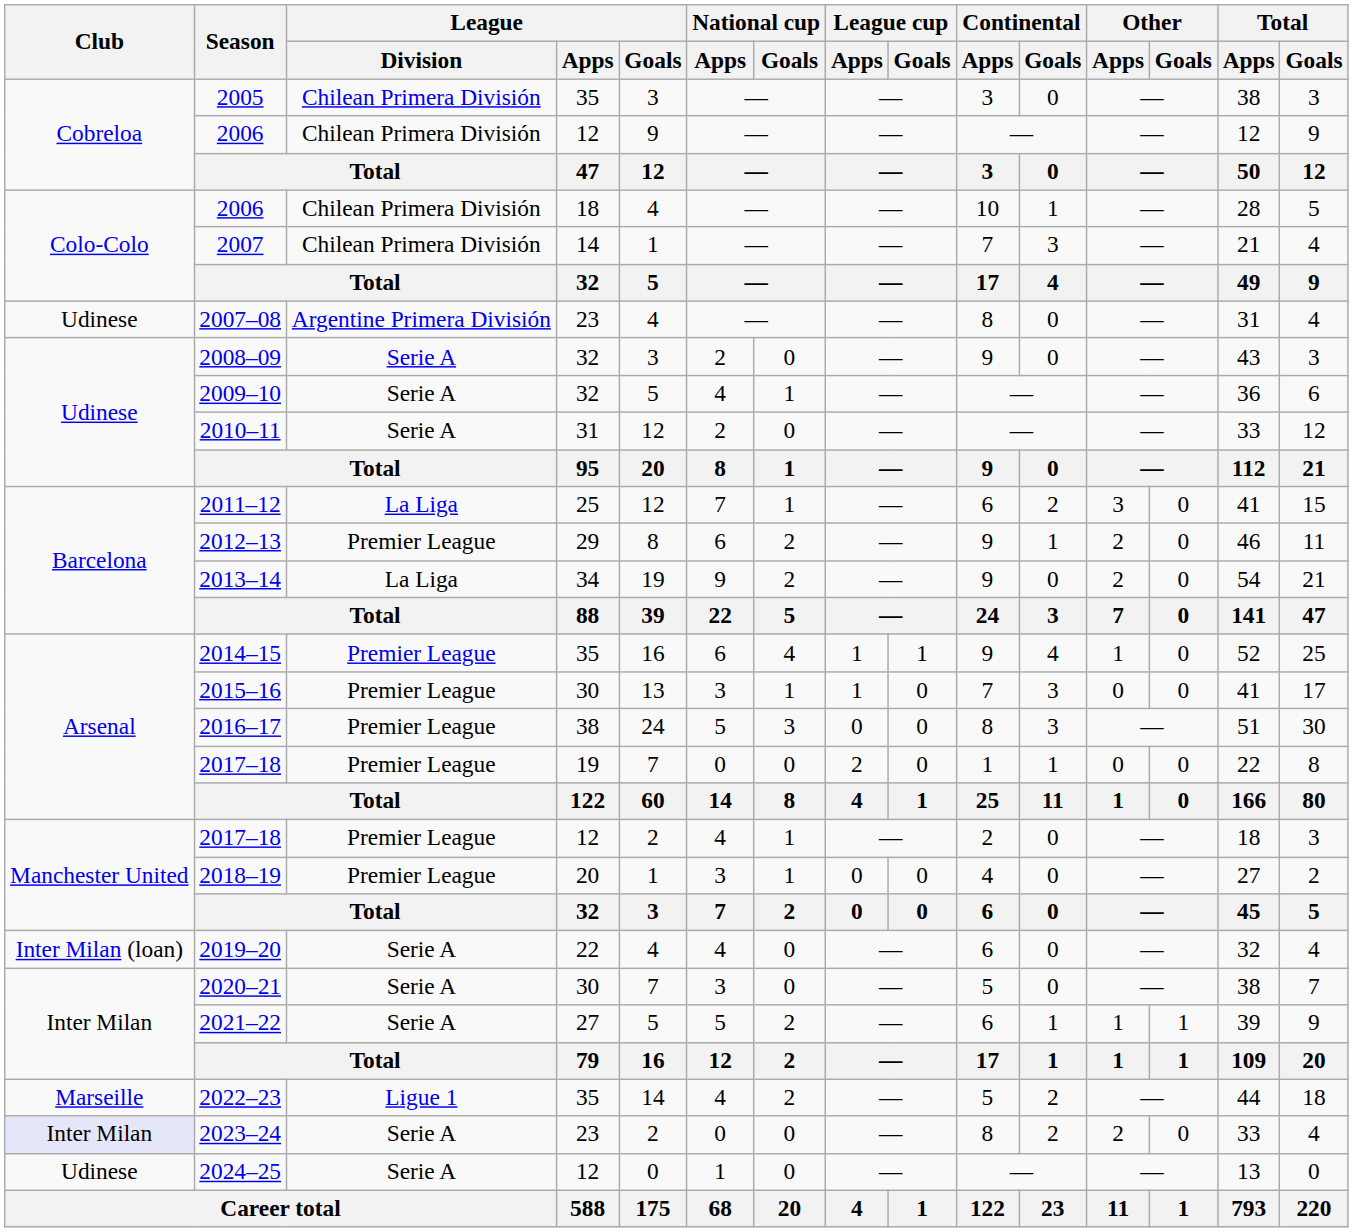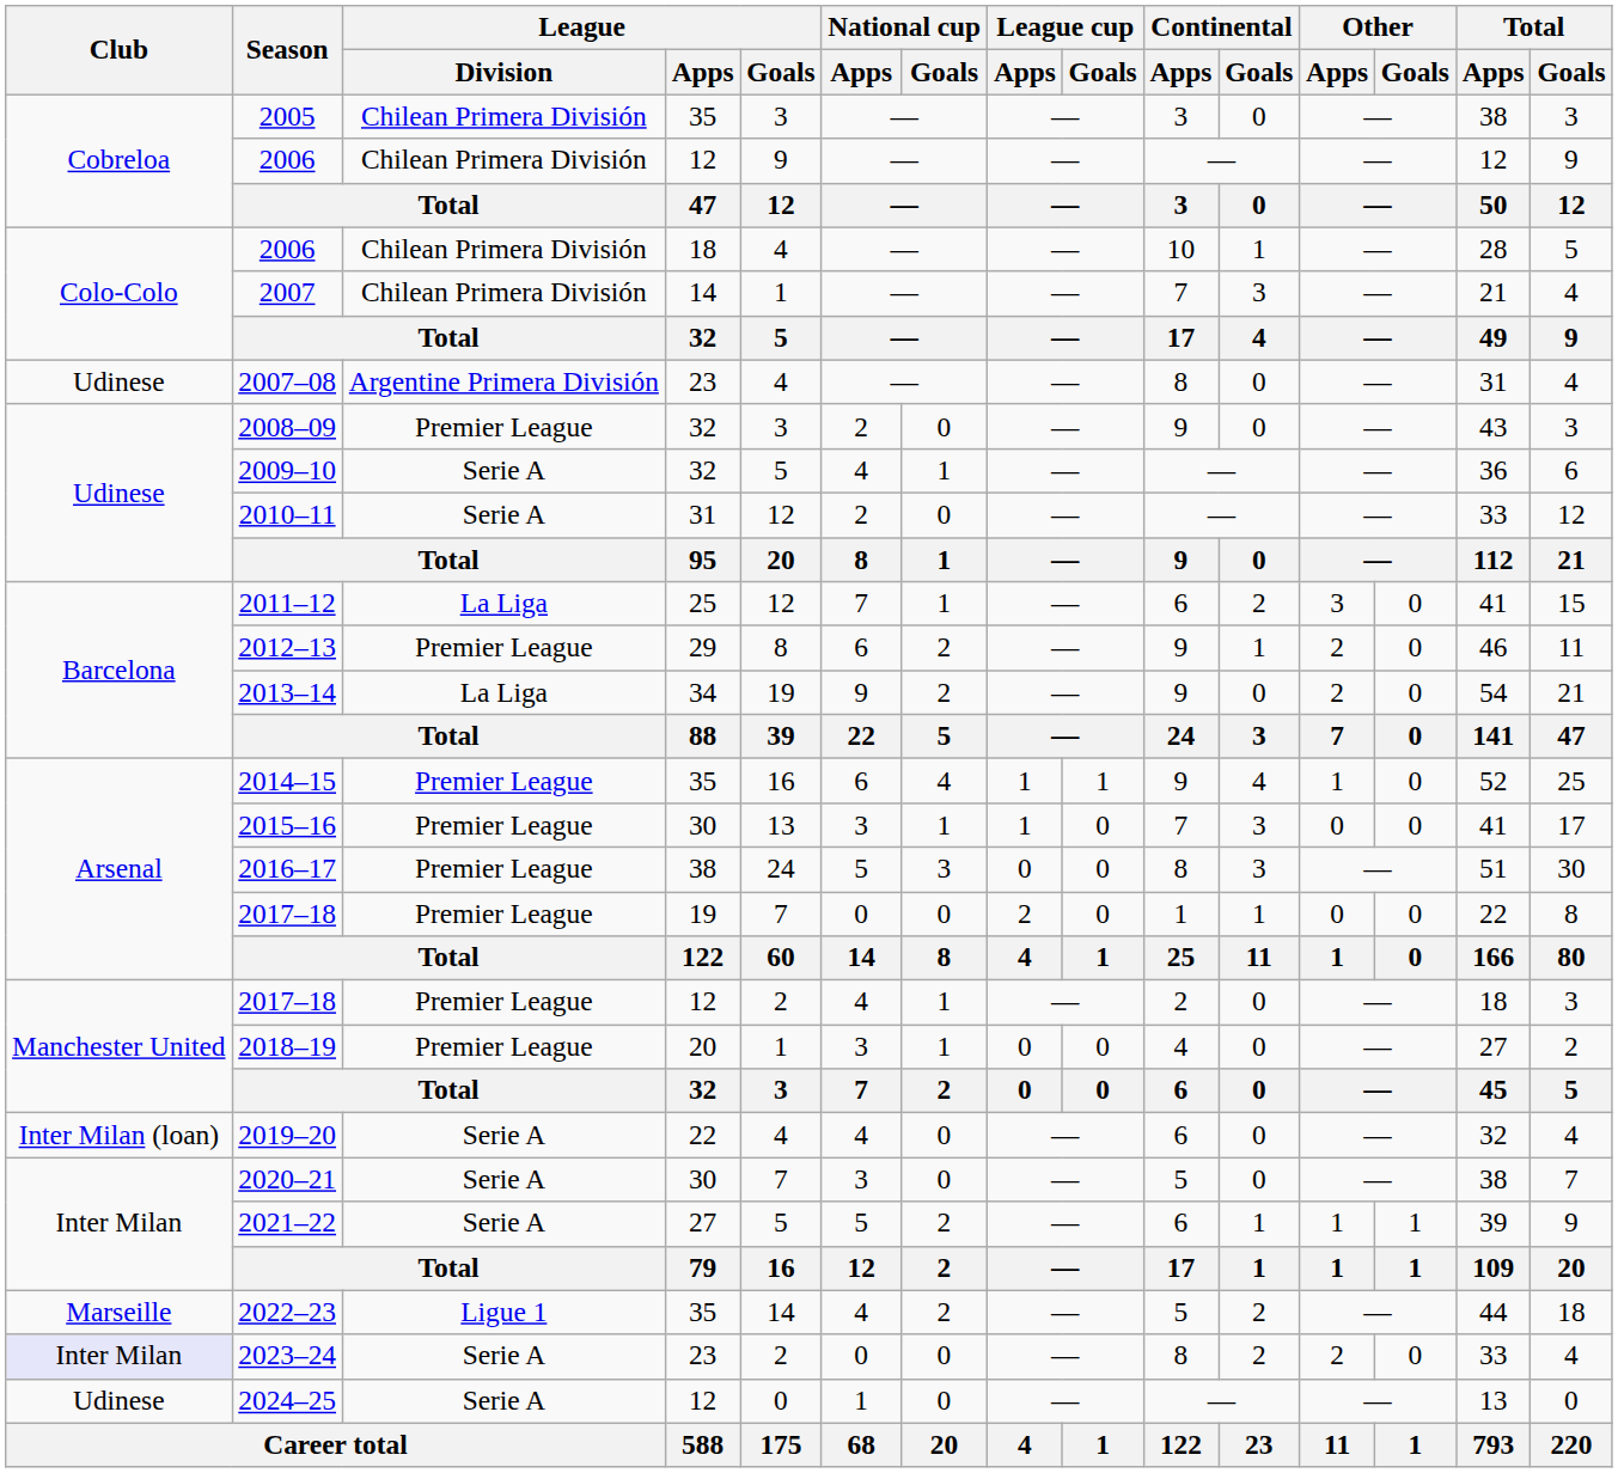2008–09 | League / Division: Serie A -> Premier League
